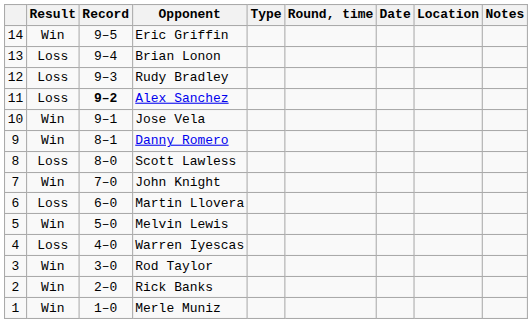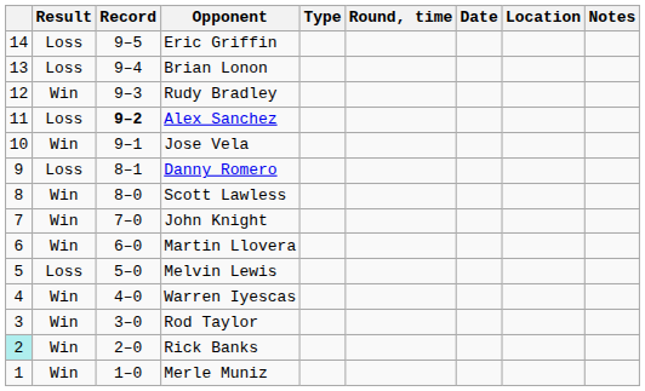Eric Griffin | Result: Win -> Loss
Rudy Bradley | Result: Loss -> Win
Danny Romero | Result: Win -> Loss
Scott Lawless | Result: Loss -> Win
Martin Llovera | Result: Loss -> Win
Melvin Lewis | Result: Win -> Loss
Warren Iyescas | Result: Loss -> Win
Rick Banks | column 1: no background -> paleturquoise background
